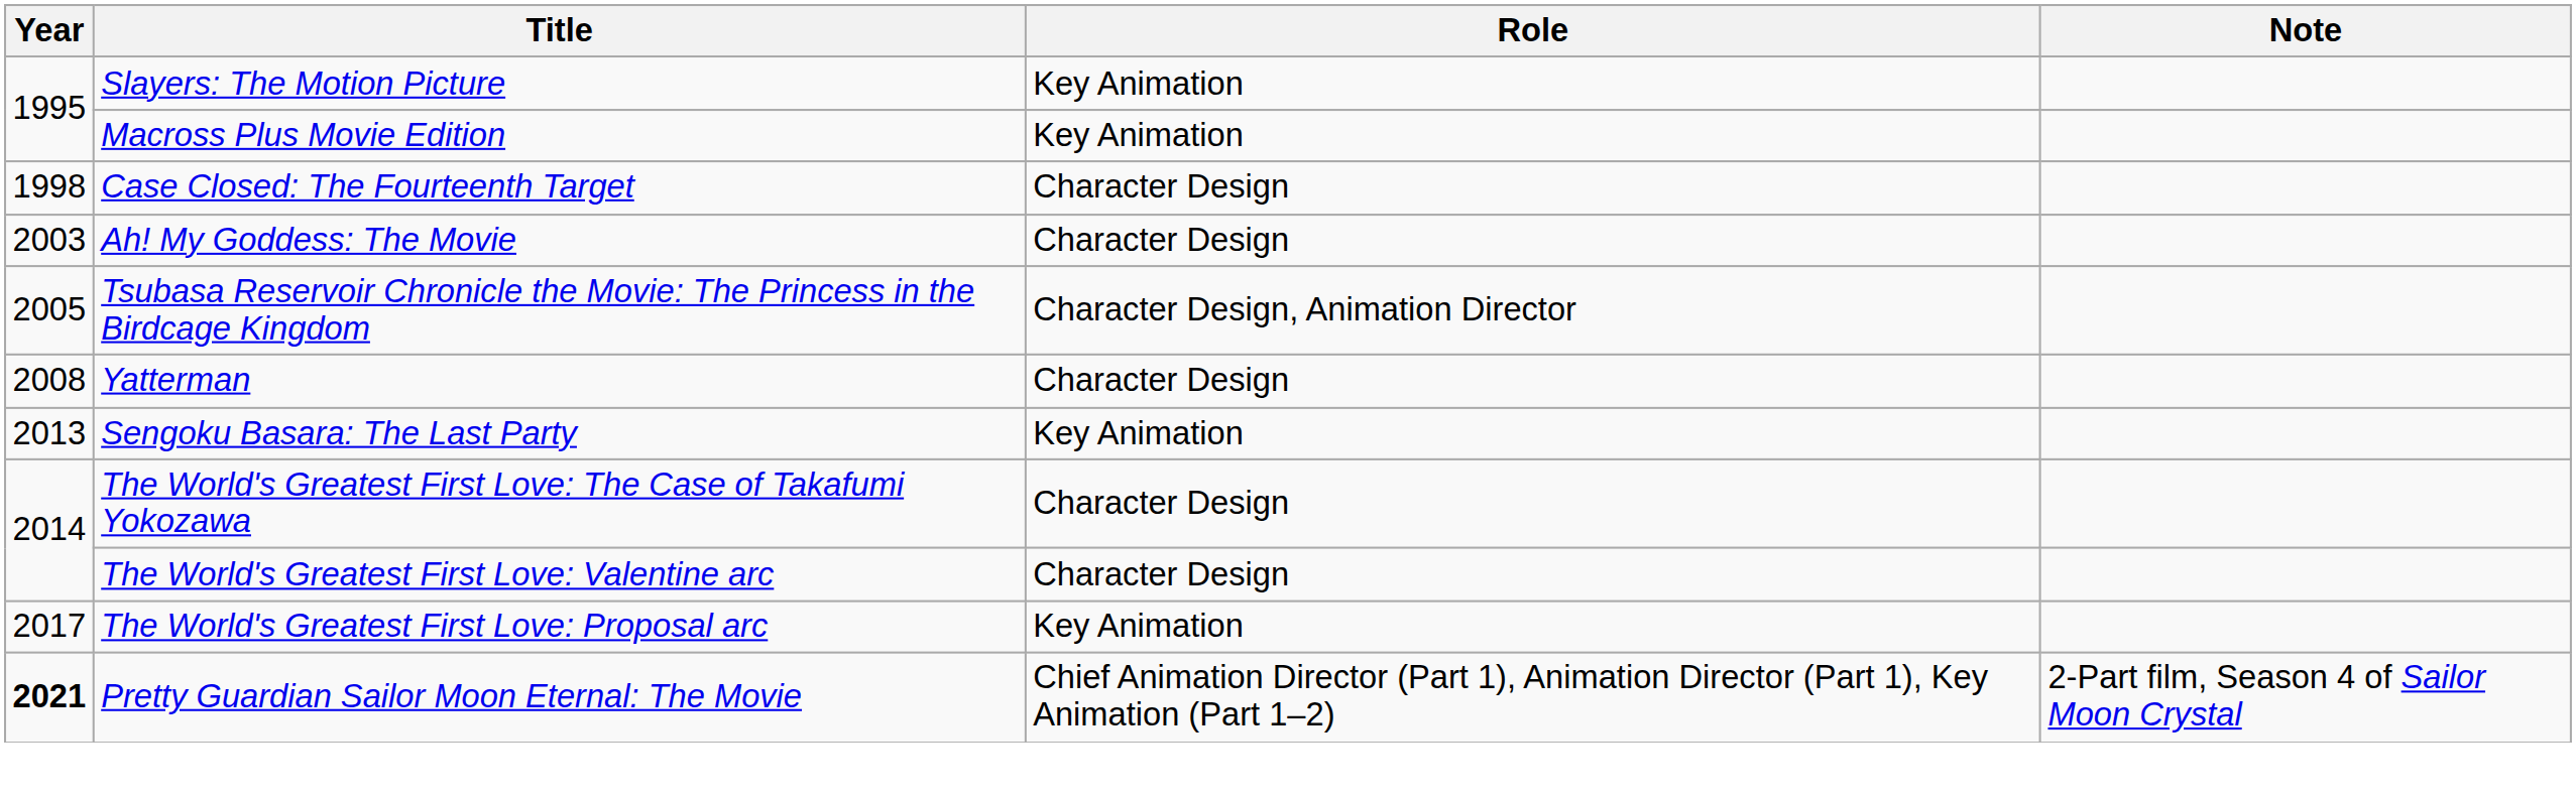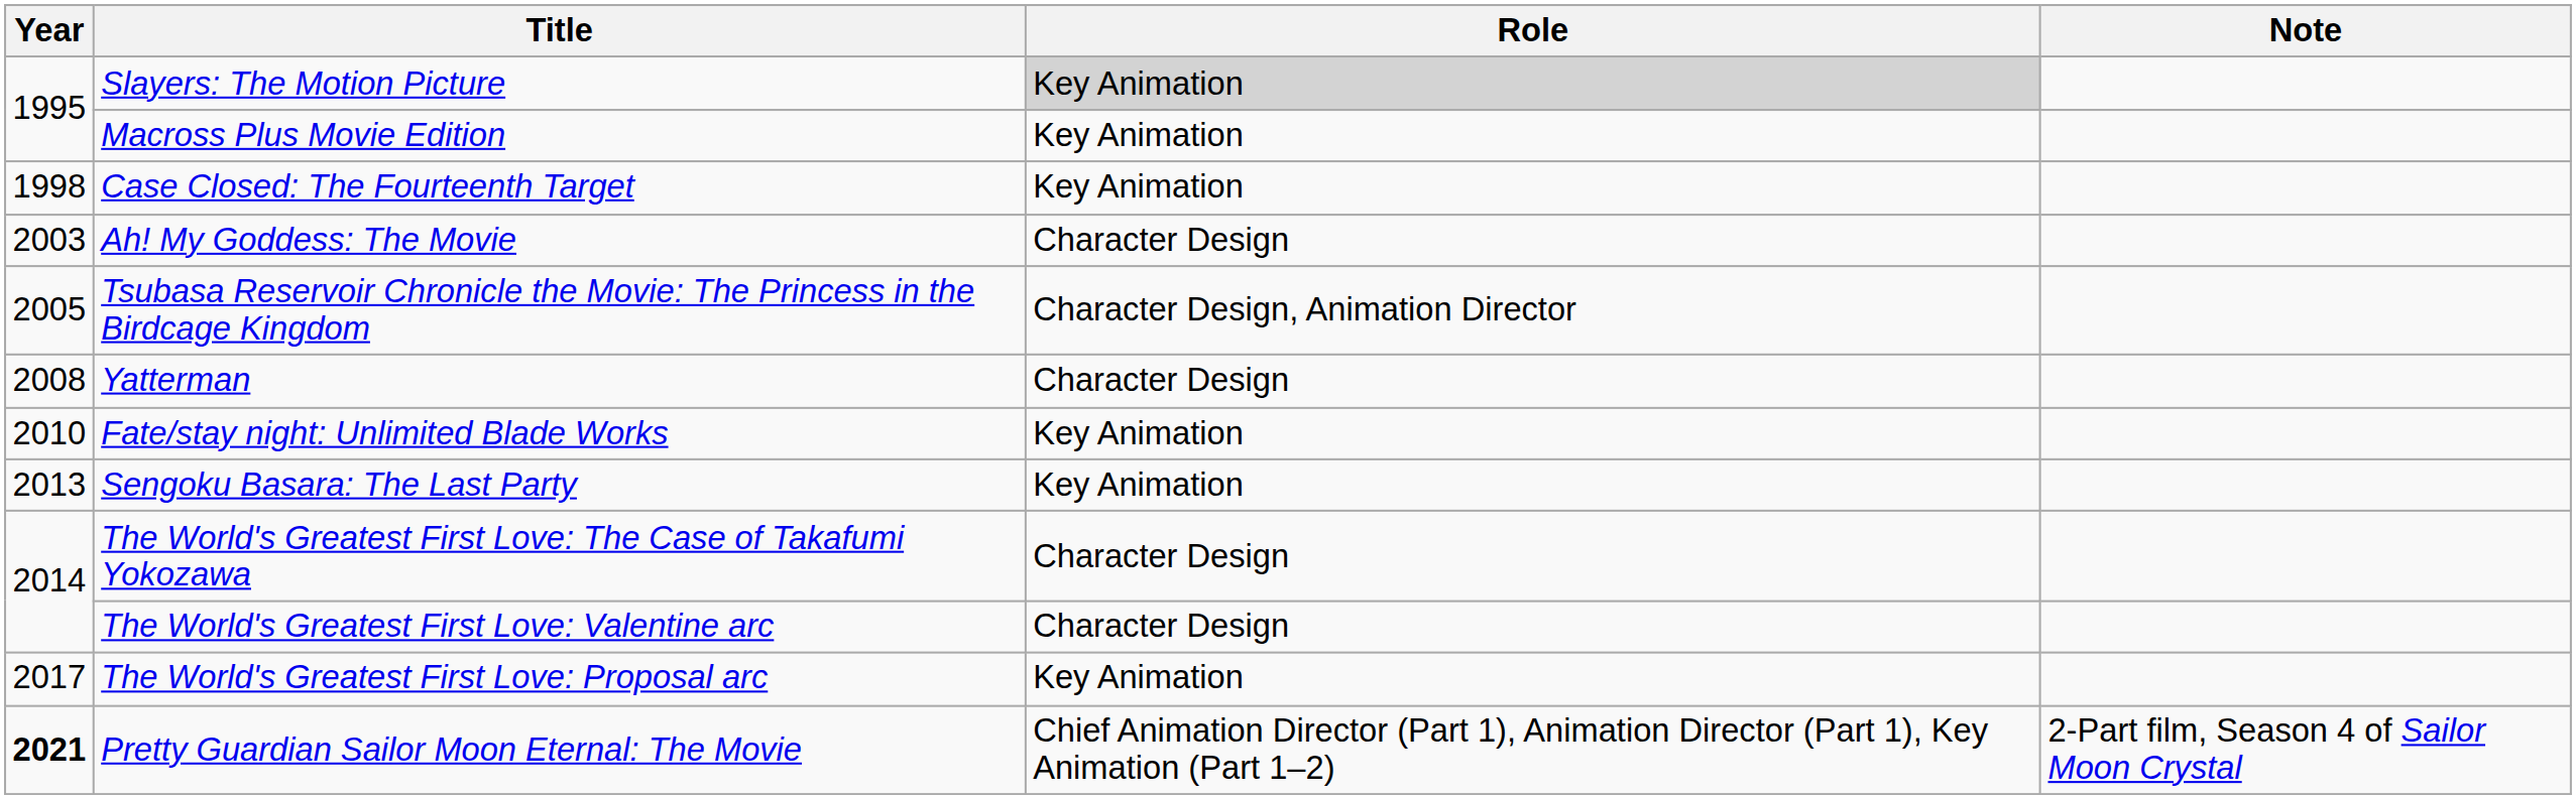Slayers: The Motion Picture | Role: no background -> lightgrey background
Case Closed: The Fourteenth Target | Role: Character Design -> Key Animation
+ row: 2010 | Fate/stay night: Unlimited Blade Works | Key Animation
